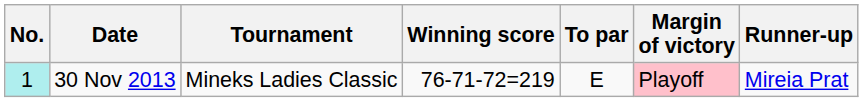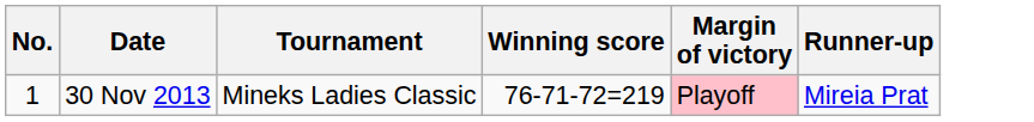- column: To par | E
30 Nov 2013 | No.: paleturquoise background -> no background
